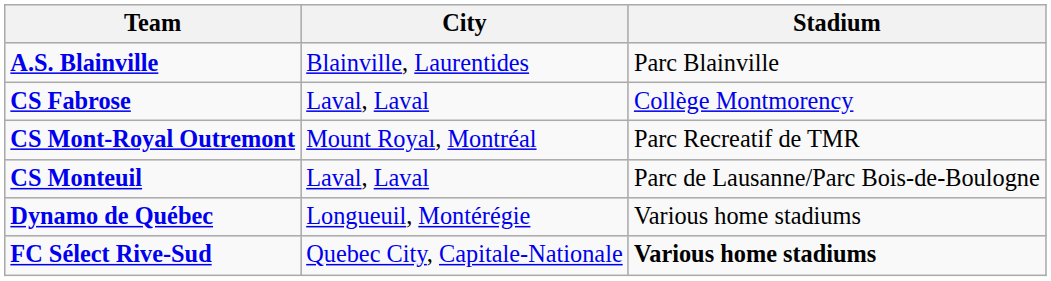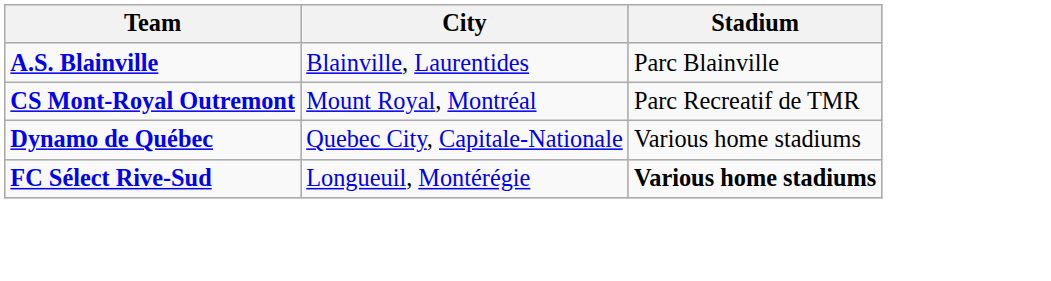- row: CS Fabrose | Laval, Laval | Collège Montmorency
- row: CS Monteuil | Laval, Laval | Parc de Lausanne/Parc Bois-de-Boulogne
Dynamo de Québec | City: Longueuil, Montérégie -> Quebec City, Capitale-Nationale
FC Sélect Rive-Sud | City: Quebec City, Capitale-Nationale -> Longueuil, Montérégie
